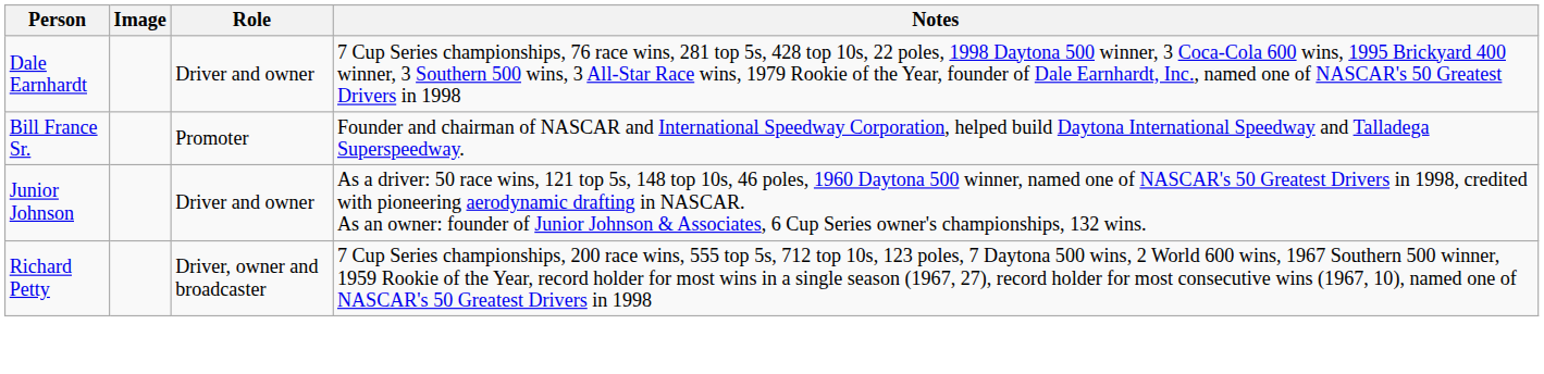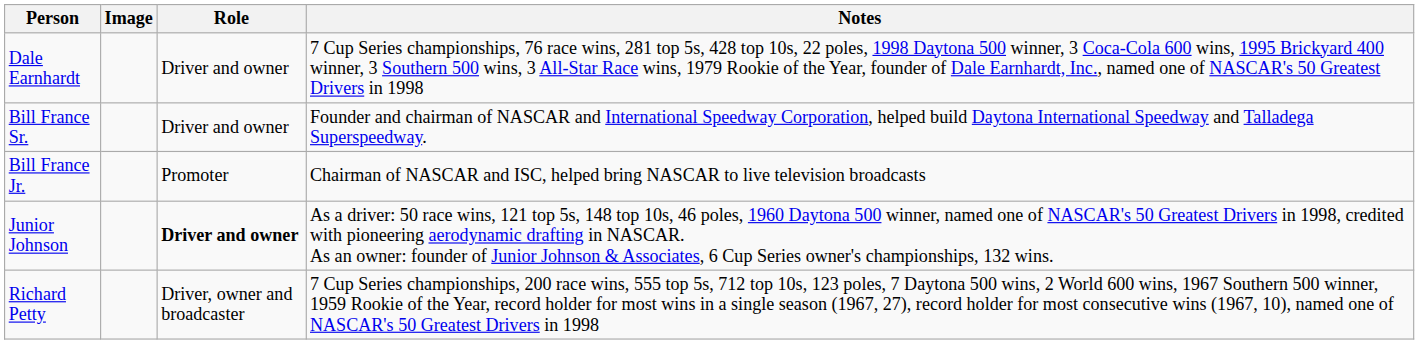Bill France Sr. | Role: Promoter -> Driver and owner
+ row: Bill France Jr. | Promoter | Chairman of NASCAR and ISC, helped bring NASCAR to live television broadcasts
Junior Johnson | Role: normal -> bold
